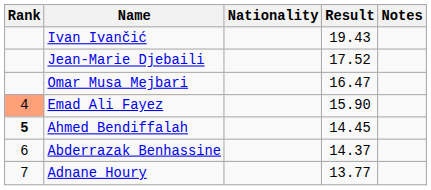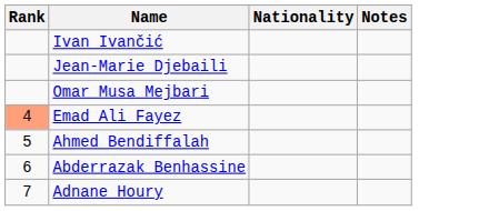- column: Result | 19.43 | 17.52 | 16.47 | 15.90 | 14.45 | 14.37 | 13.77
Ahmed Bendiffalah | Rank: bold -> normal
